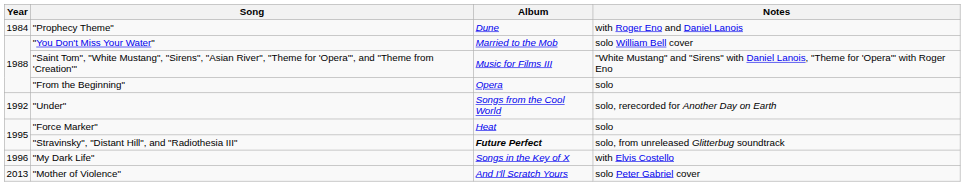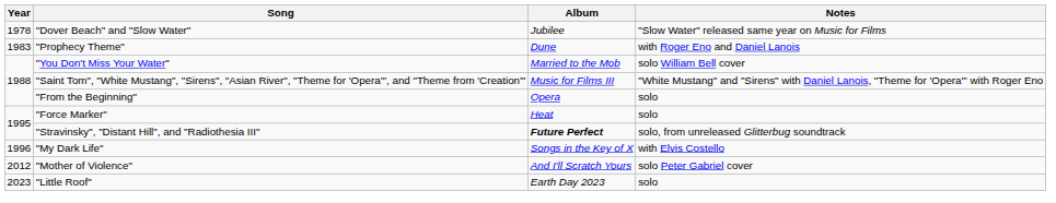+ row: 1978 | "Dover Beach" and "Slow Water" | Jubilee | "Slow Water" released same year on Music for Films
"Prophecy Theme" | Year: 1984 -> 1983
- row: 1992 | "Under" | Songs from the Cool World | solo, rerecorded for Another Day on Earth
"Mother of Violence" | Year: 2013 -> 2012
+ row: 2023 | "Little Roof" | Earth Day 2023 | solo
